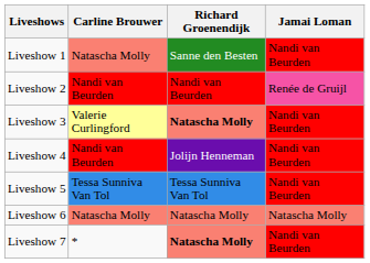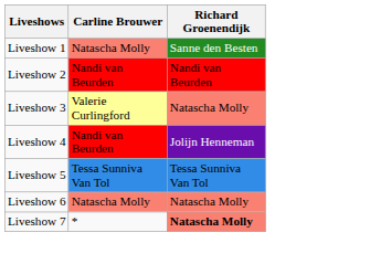- column: Jamai Loman | Nandi van Beurden | Renée de Gruijl | Nandi van Beurden | Nandi van Beurden | Nandi van Beurden | Natascha Molly | Nandi van Beurden
Liveshow 3 | Richard Groenendijk: bold -> normal
